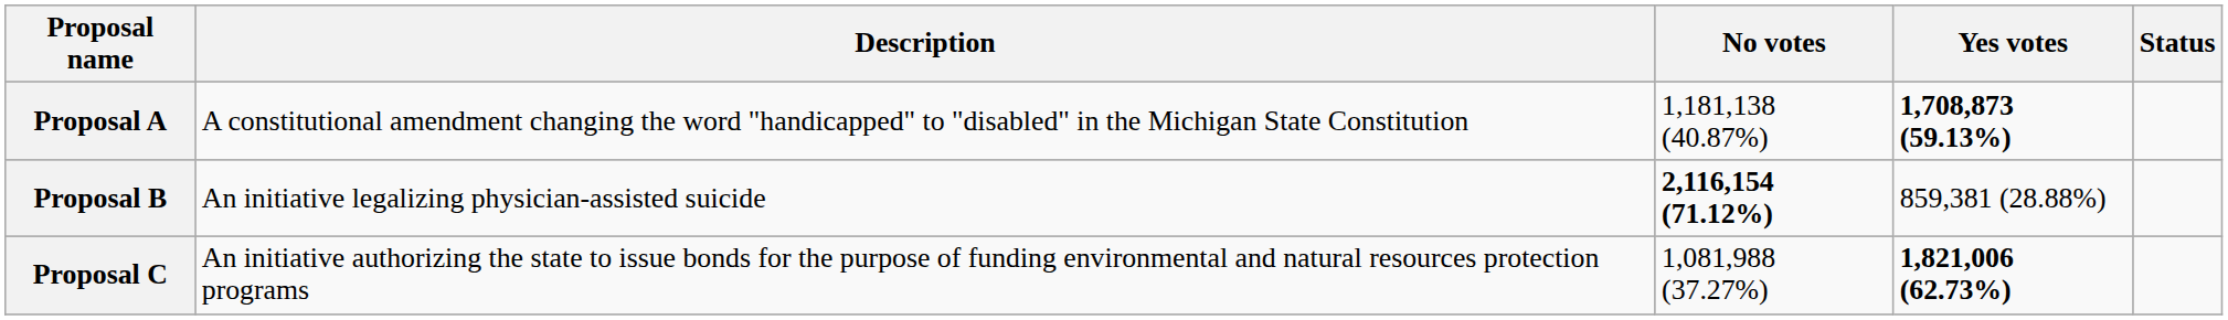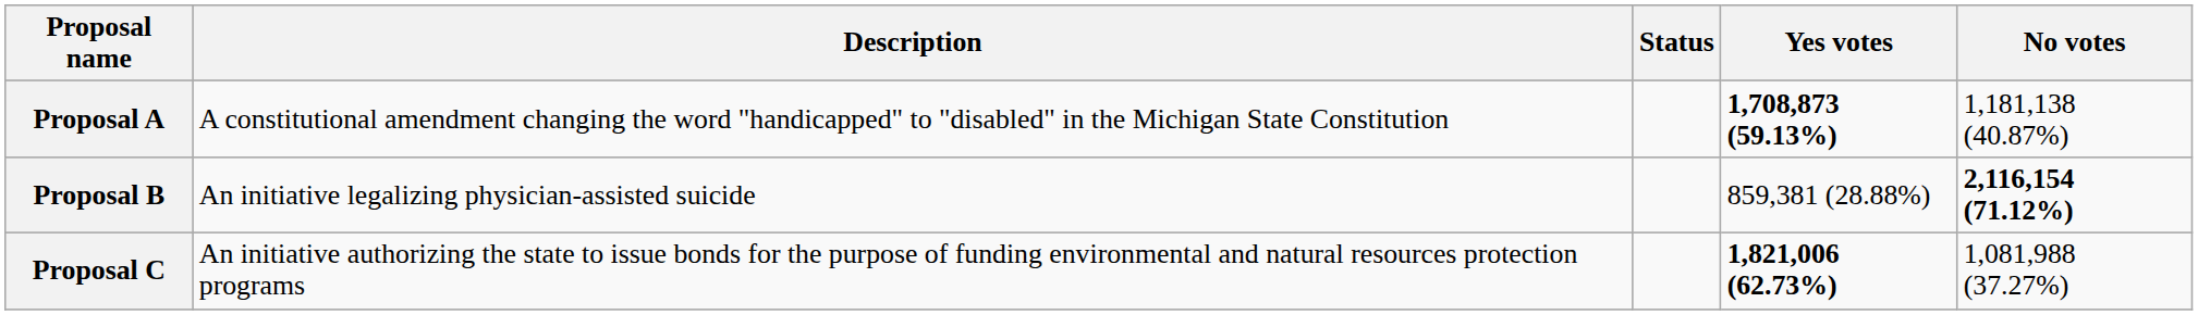columns swapped: Status <-> No votes
